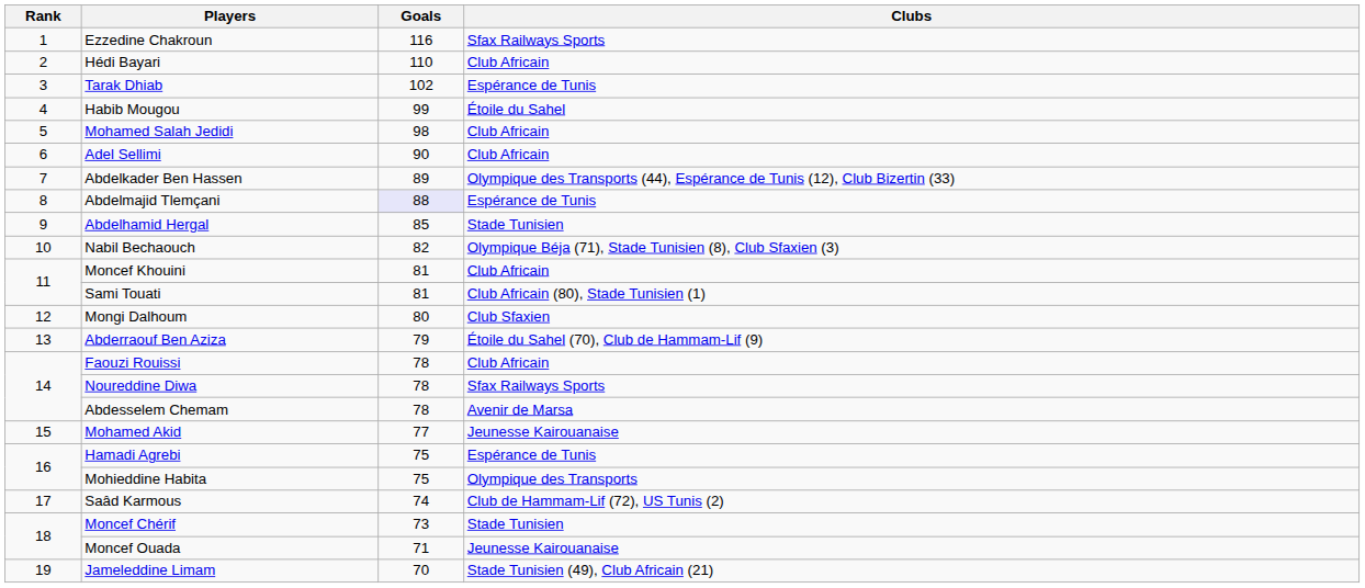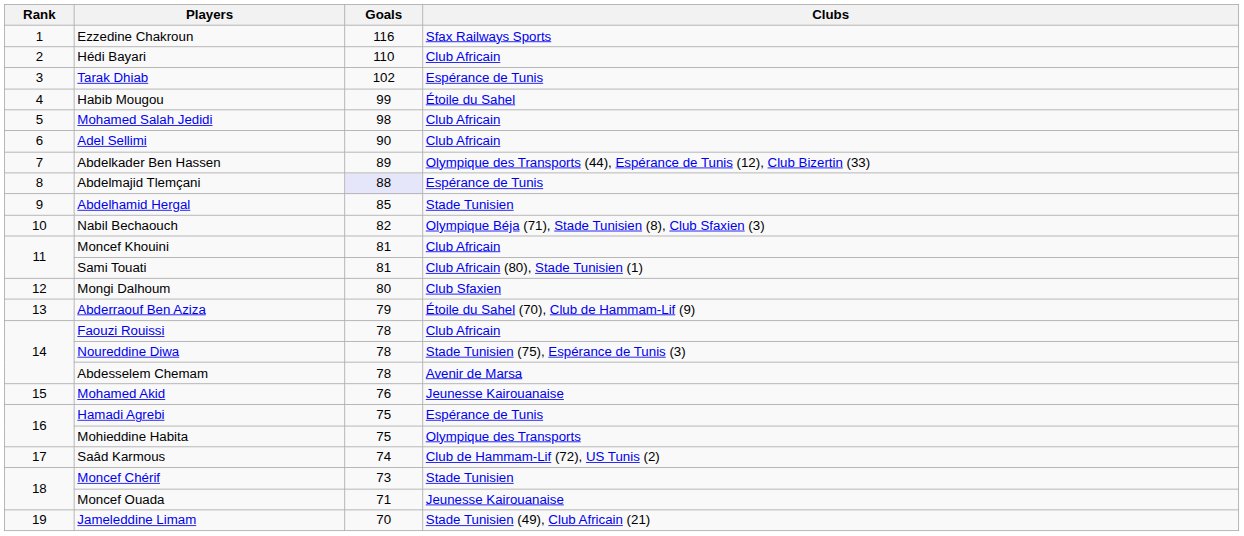Noureddine Diwa | Clubs: Sfax Railways Sports -> Stade Tunisien (75), Espérance de Tunis (3)
Mohamed Akid | Goals: 77 -> 76
